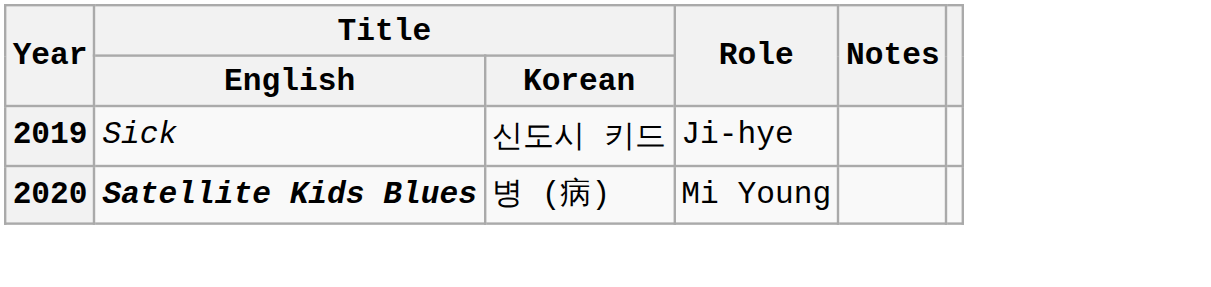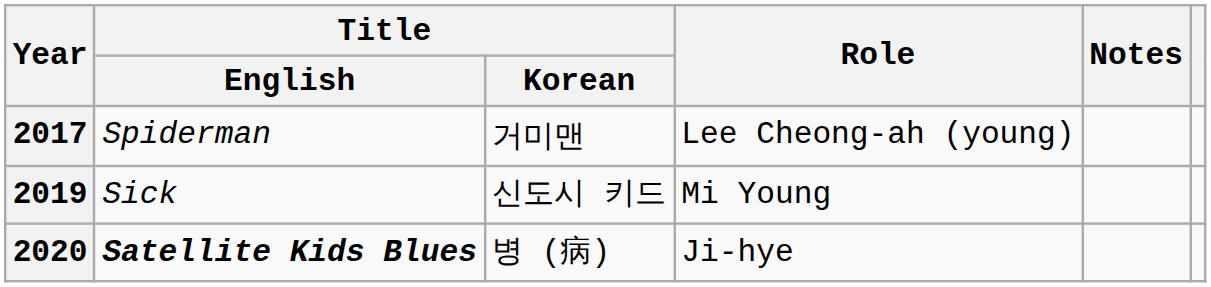+ row: 2017 | Spiderman | 거미맨 | Lee Cheong-ah (young)
2019 | Role: Ji-hye -> Mi Young
2020 | Role: Mi Young -> Ji-hye
